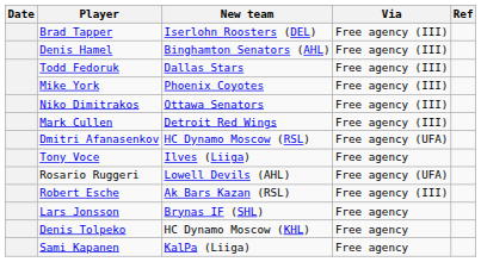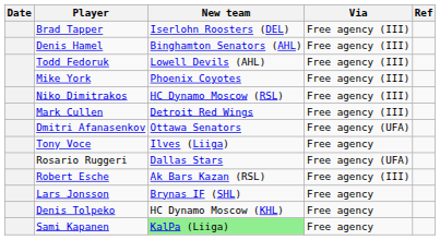Todd Fedoruk | New team: Dallas Stars -> Lowell Devils (AHL)
Niko Dimitrakos | New team: Ottawa Senators -> HC Dynamo Moscow (RSL)
Dmitri Afanasenkov | New team: HC Dynamo Moscow (RSL) -> Ottawa Senators
Rosario Ruggeri | New team: Lowell Devils (AHL) -> Dallas Stars
Sami Kapanen | New team: no background -> lightgreen background
